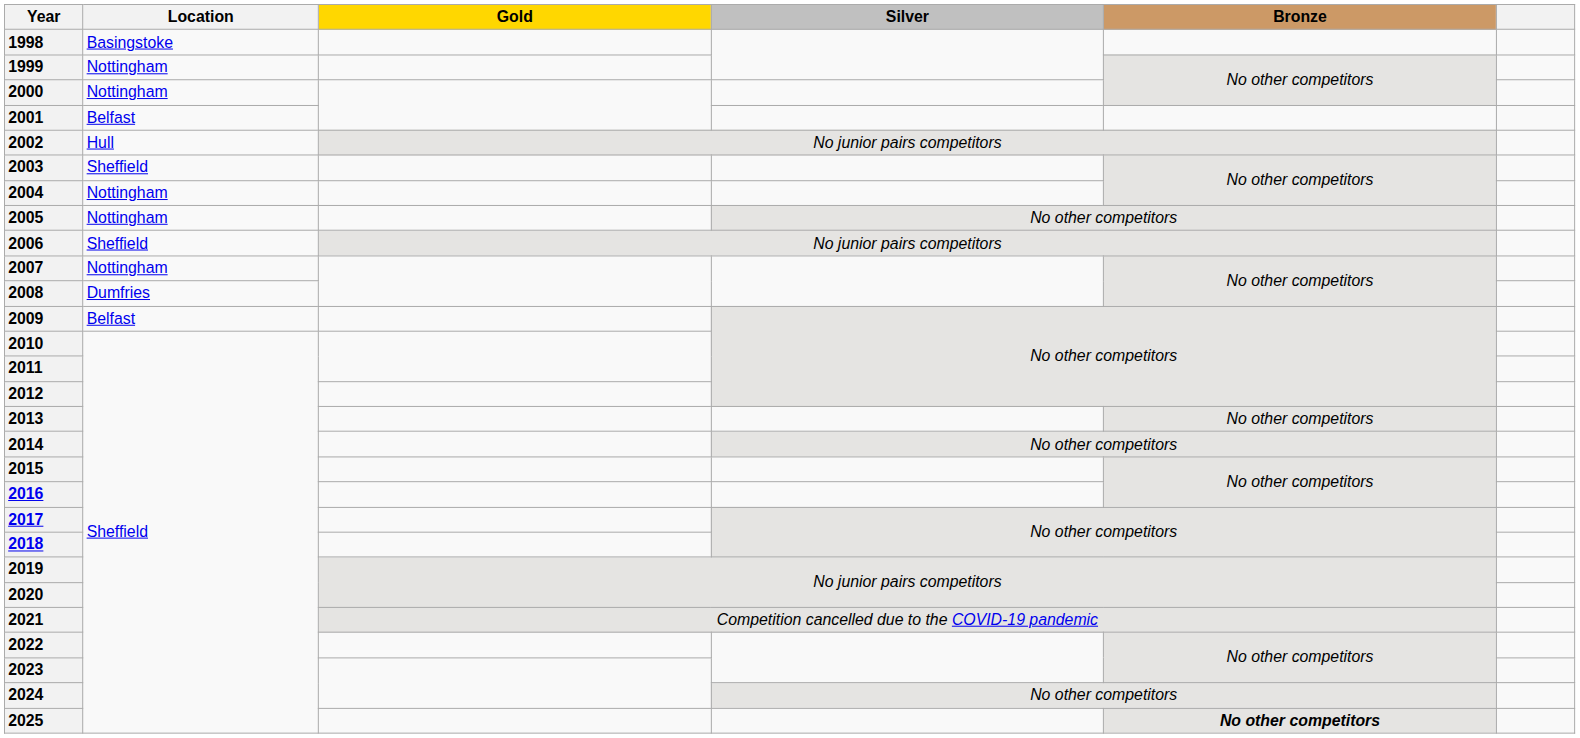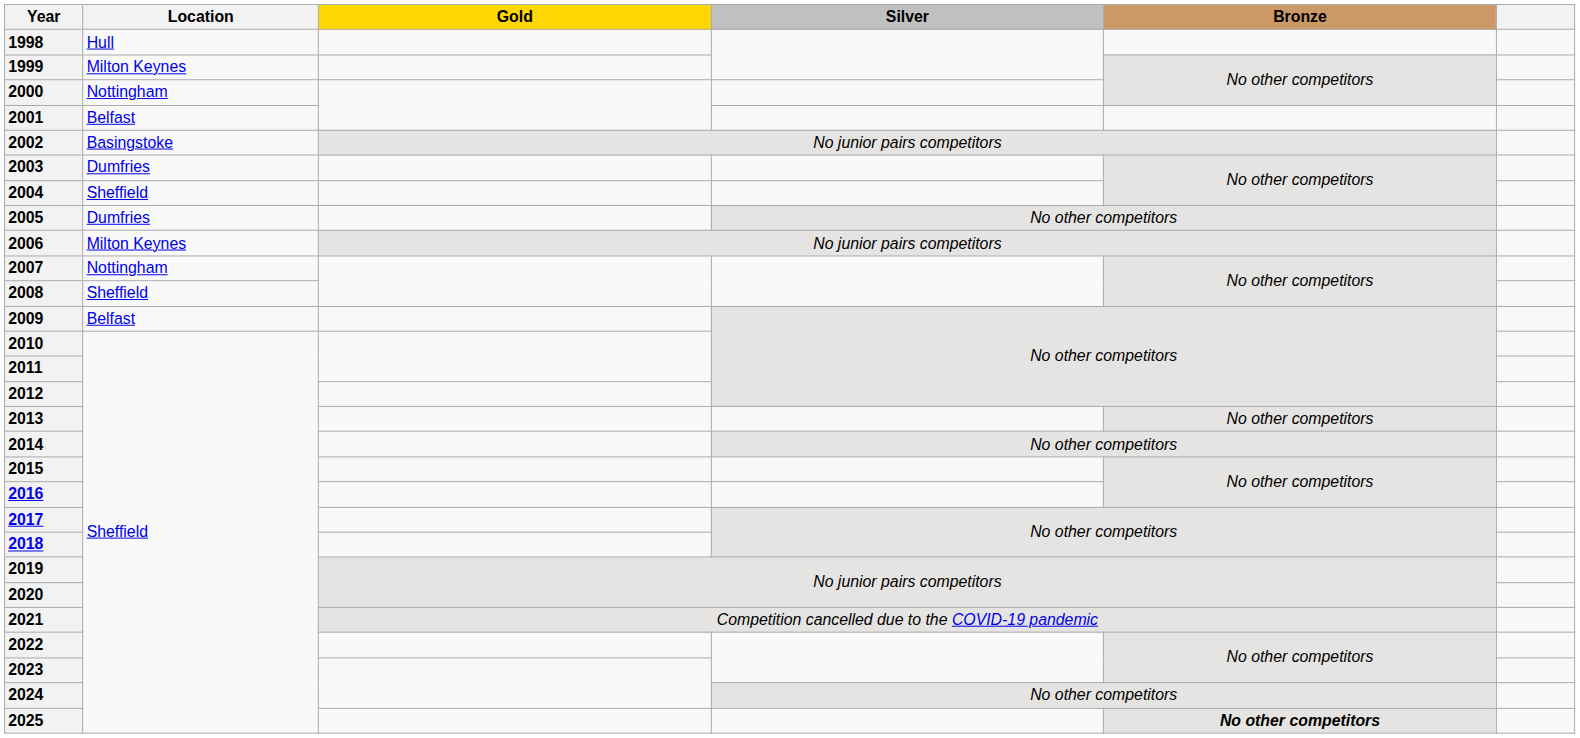1998 | Location: Basingstoke -> Hull
1999 | Location: Nottingham -> Milton Keynes
2002 | Location: Hull -> Basingstoke
2003 | Location: Sheffield -> Dumfries
2004 | Location: Nottingham -> Sheffield
2005 | Location: Nottingham -> Dumfries
2006 | Location: Sheffield -> Milton Keynes
2008 | Location: Dumfries -> Sheffield
